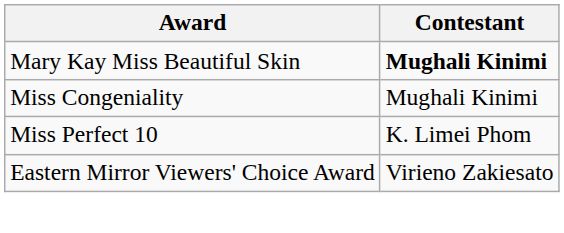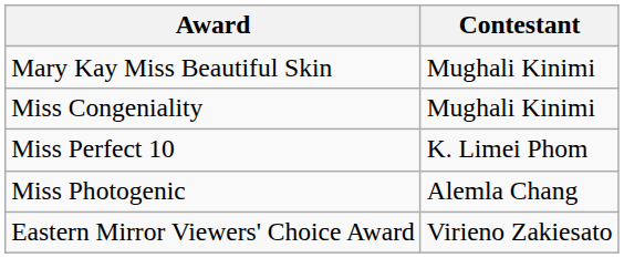Mary Kay Miss Beautiful Skin | Contestant: bold -> normal
+ row: Miss Photogenic | Alemla Chang
